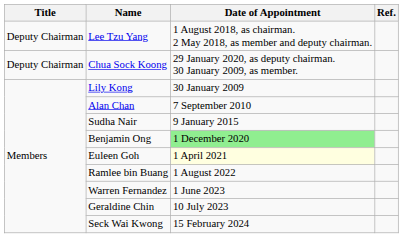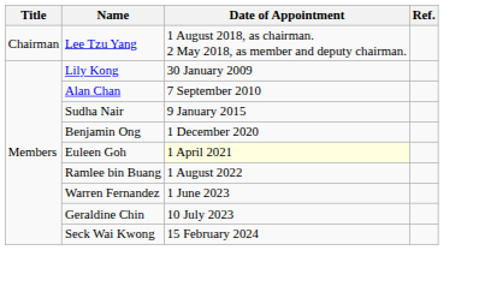Lee Tzu Yang | Title: Deputy Chairman -> Chairman
- row: Deputy Chairman | Chua Sock Koong | 29 January 2020, as deputy chairman. 30 January 2009, as member.
Benjamin Ong | Date of Appointment: lightgreen background -> no background
